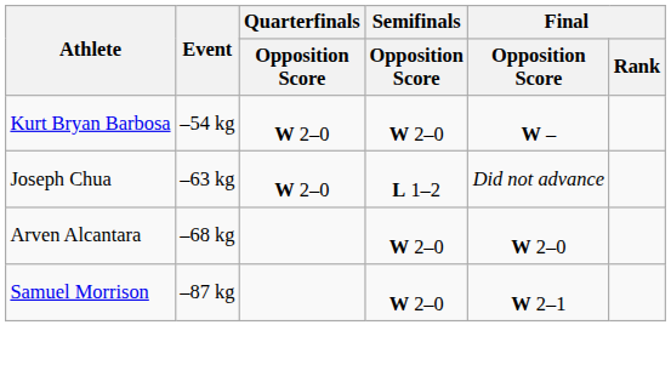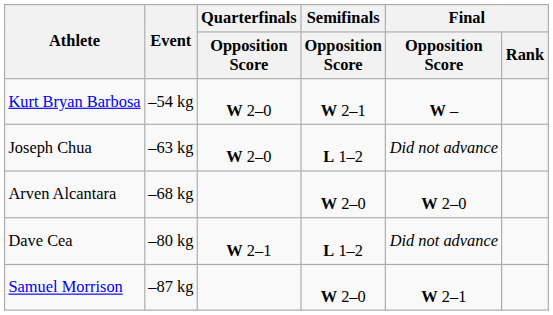Kurt Bryan Barbosa | Semifinals / Opposition Score: W 2–0 -> W 2–1
+ row: Dave Cea | –80 kg | W 2–1 | L 1–2 | Did not advance
